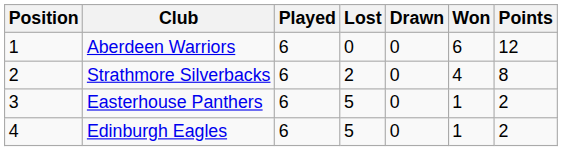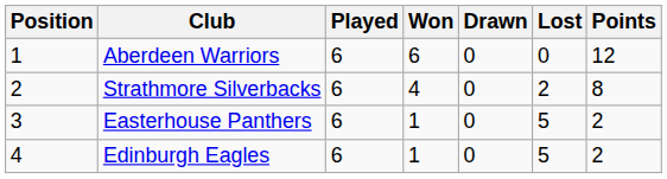columns swapped: Won <-> Lost
